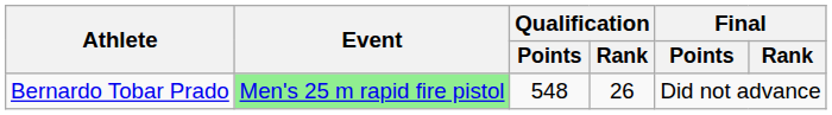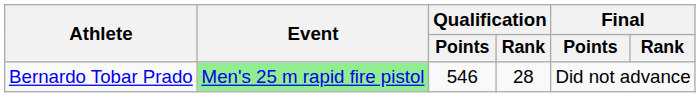Bernardo Tobar Prado | Qualification / Points: 548 -> 546
Bernardo Tobar Prado | Qualification / Rank: 26 -> 28
